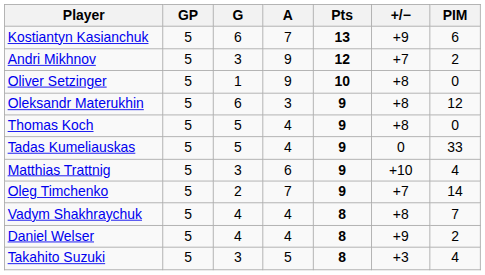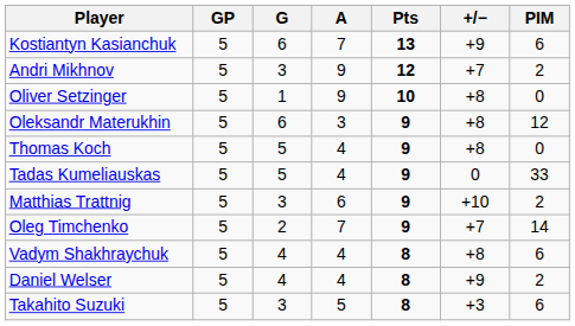Matthias Trattnig | PIM: 4 -> 2
Vadym Shakhraychuk | PIM: 7 -> 6
Takahito Suzuki | PIM: 4 -> 6
